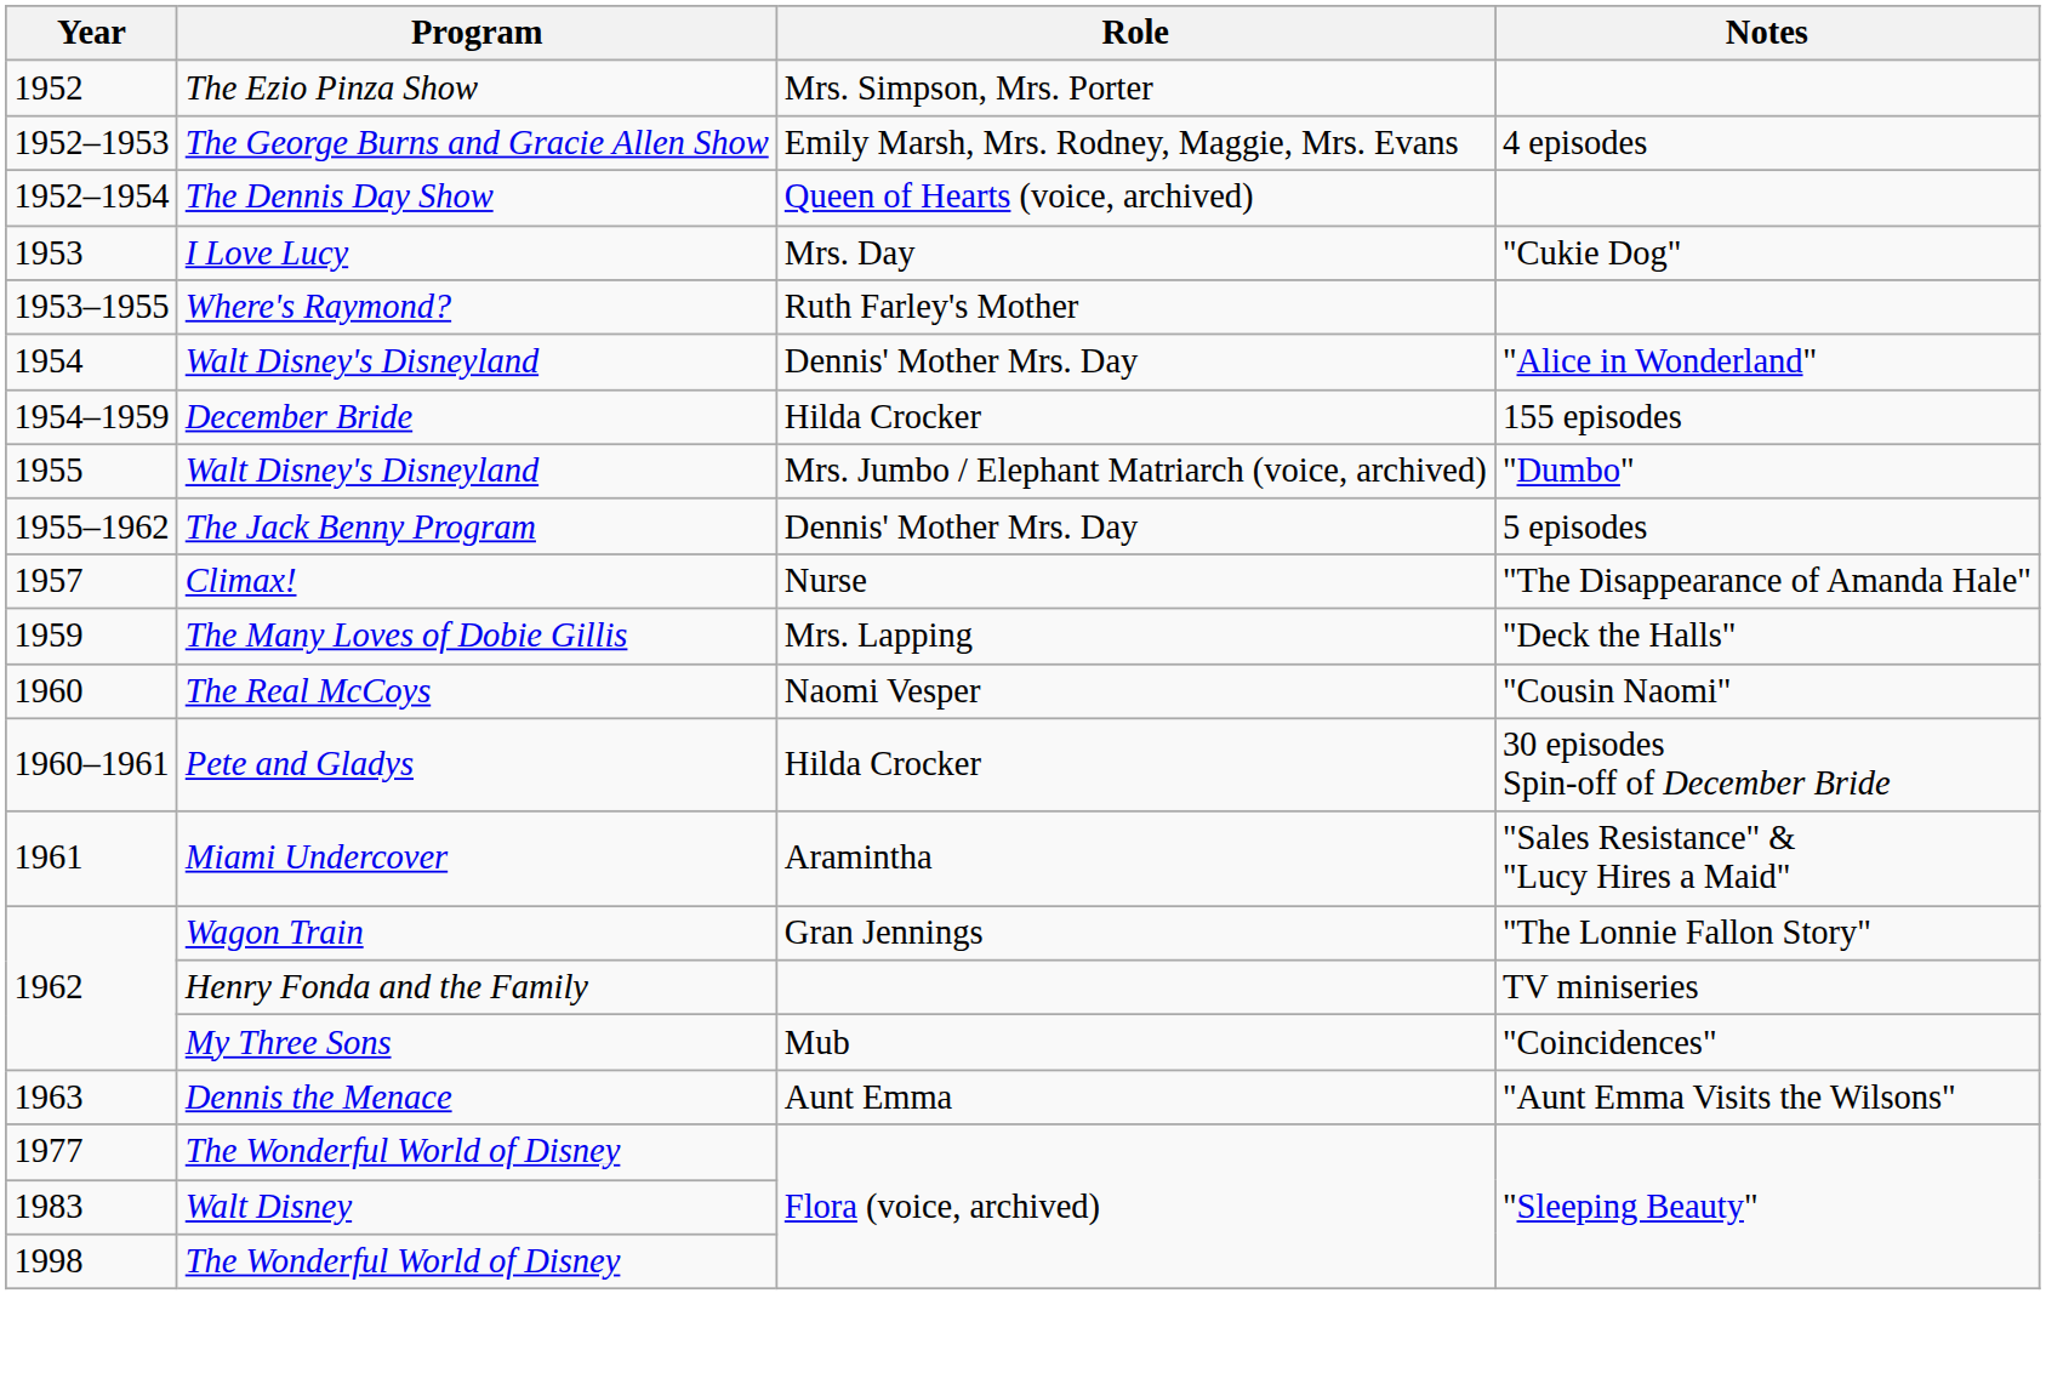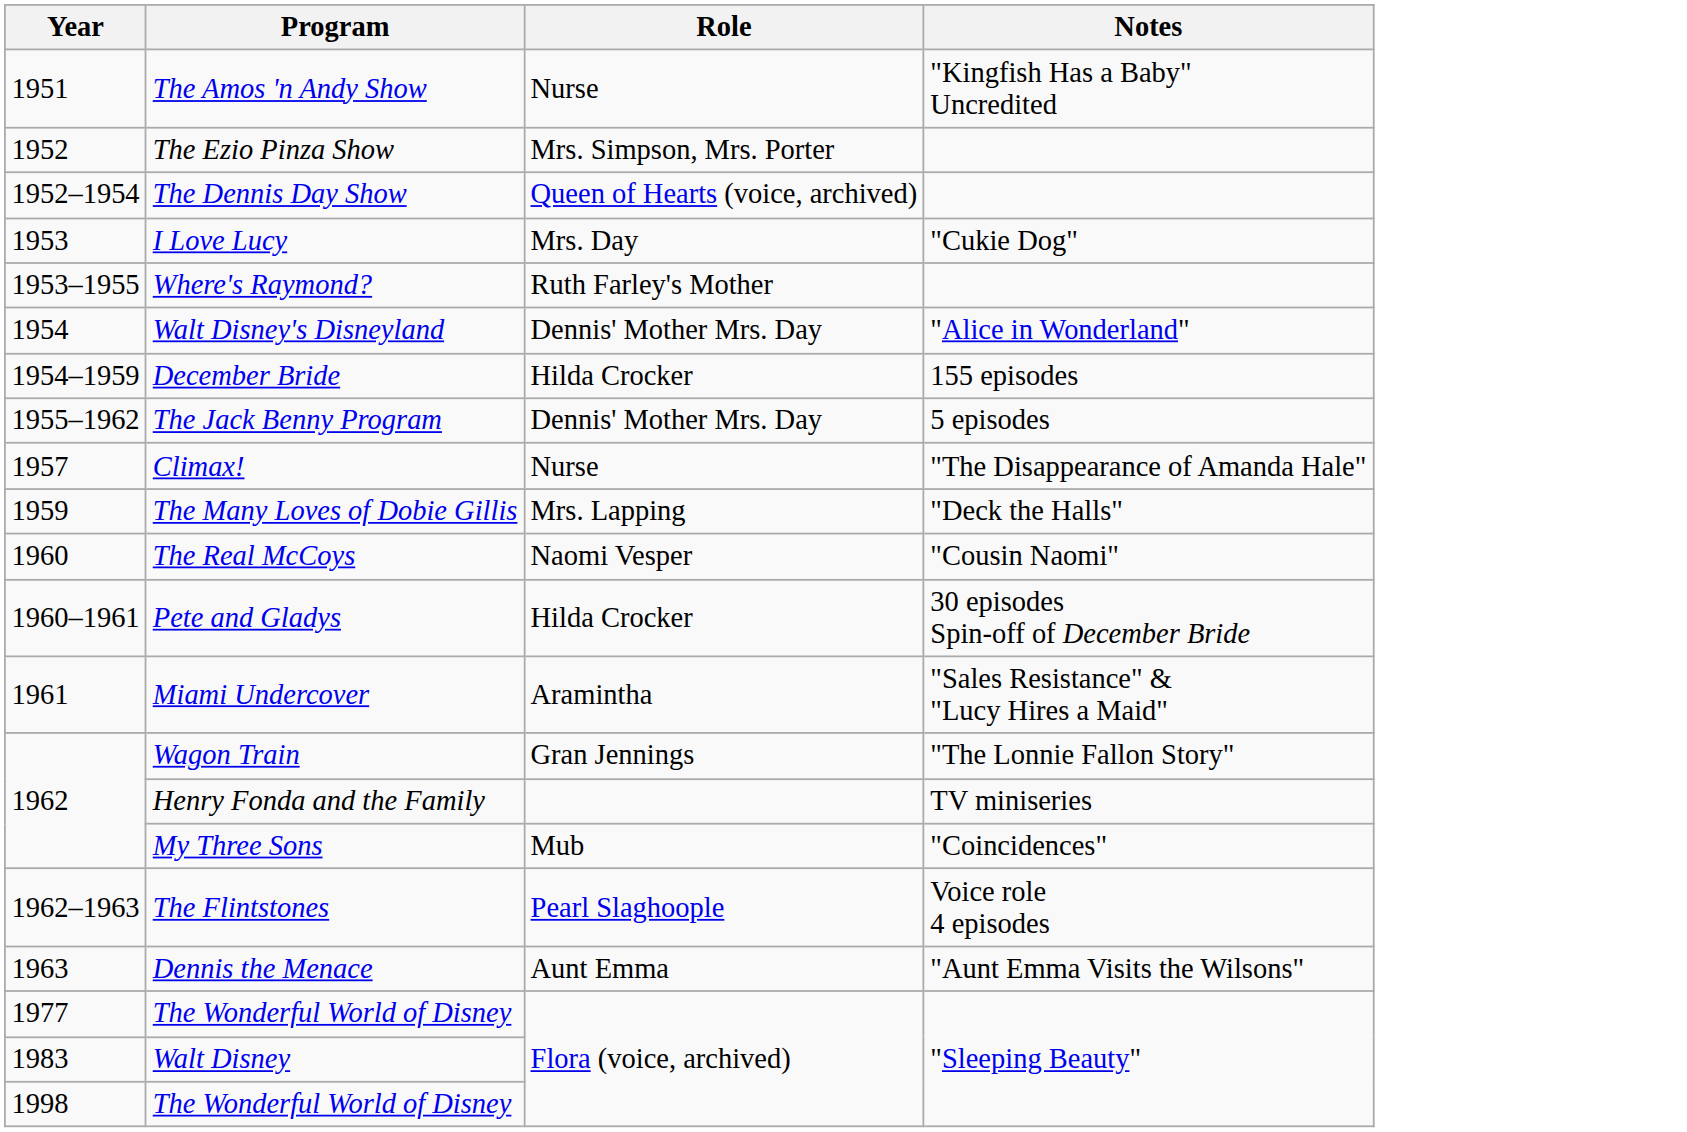+ row: 1951 | The Amos 'n Andy Show | Nurse | "Kingfish Has a Baby" Uncredited
- row: 1952–1953 | The George Burns and Gracie Allen Show | Emily Marsh, Mrs. Rodney, Maggie, Mrs. Evans | 4 episodes
- row: 1955 | Walt Disney's Disneyland | Mrs. Jumbo / Elephant Matriarch (voice, archived) | "Dumbo"
+ row: 1962–1963 | The Flintstones | Pearl Slaghoople | Voice role 4 episodes
